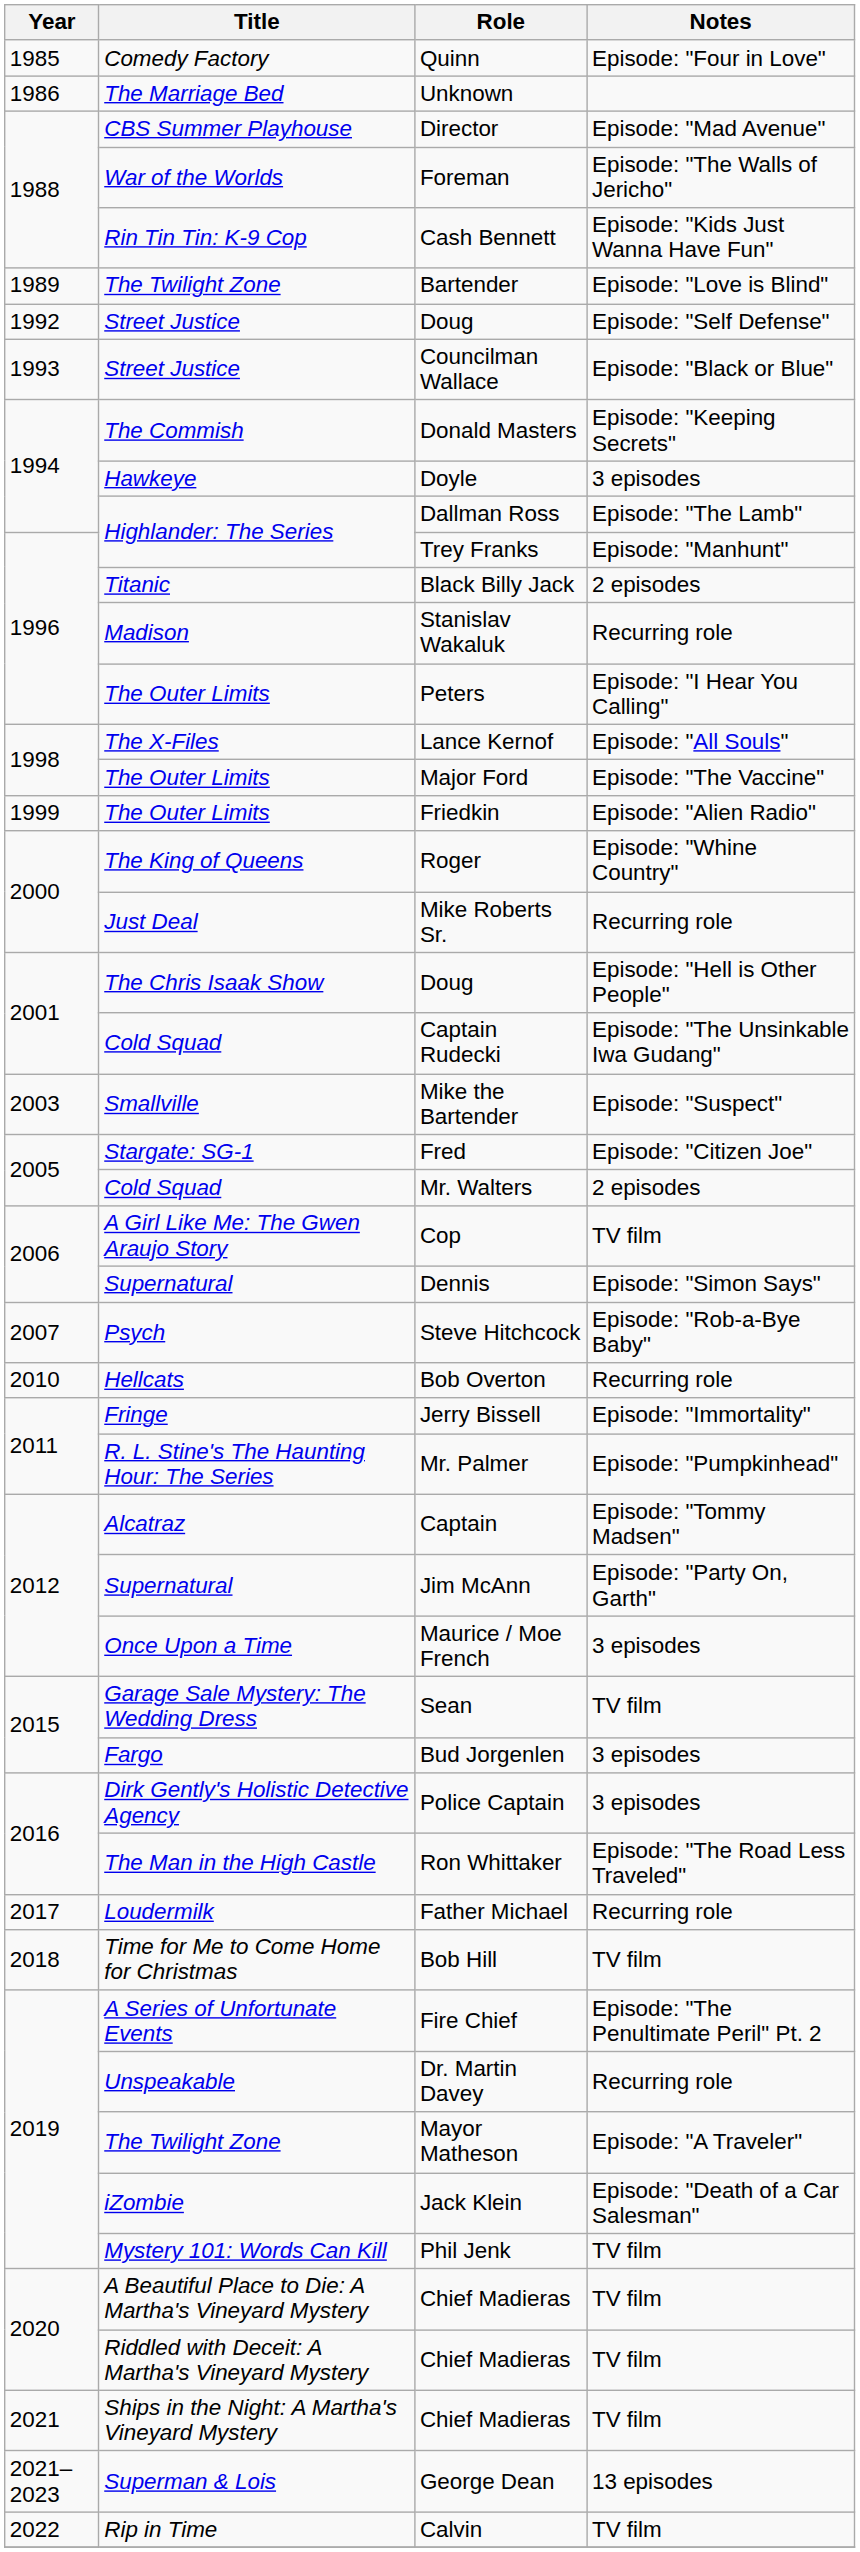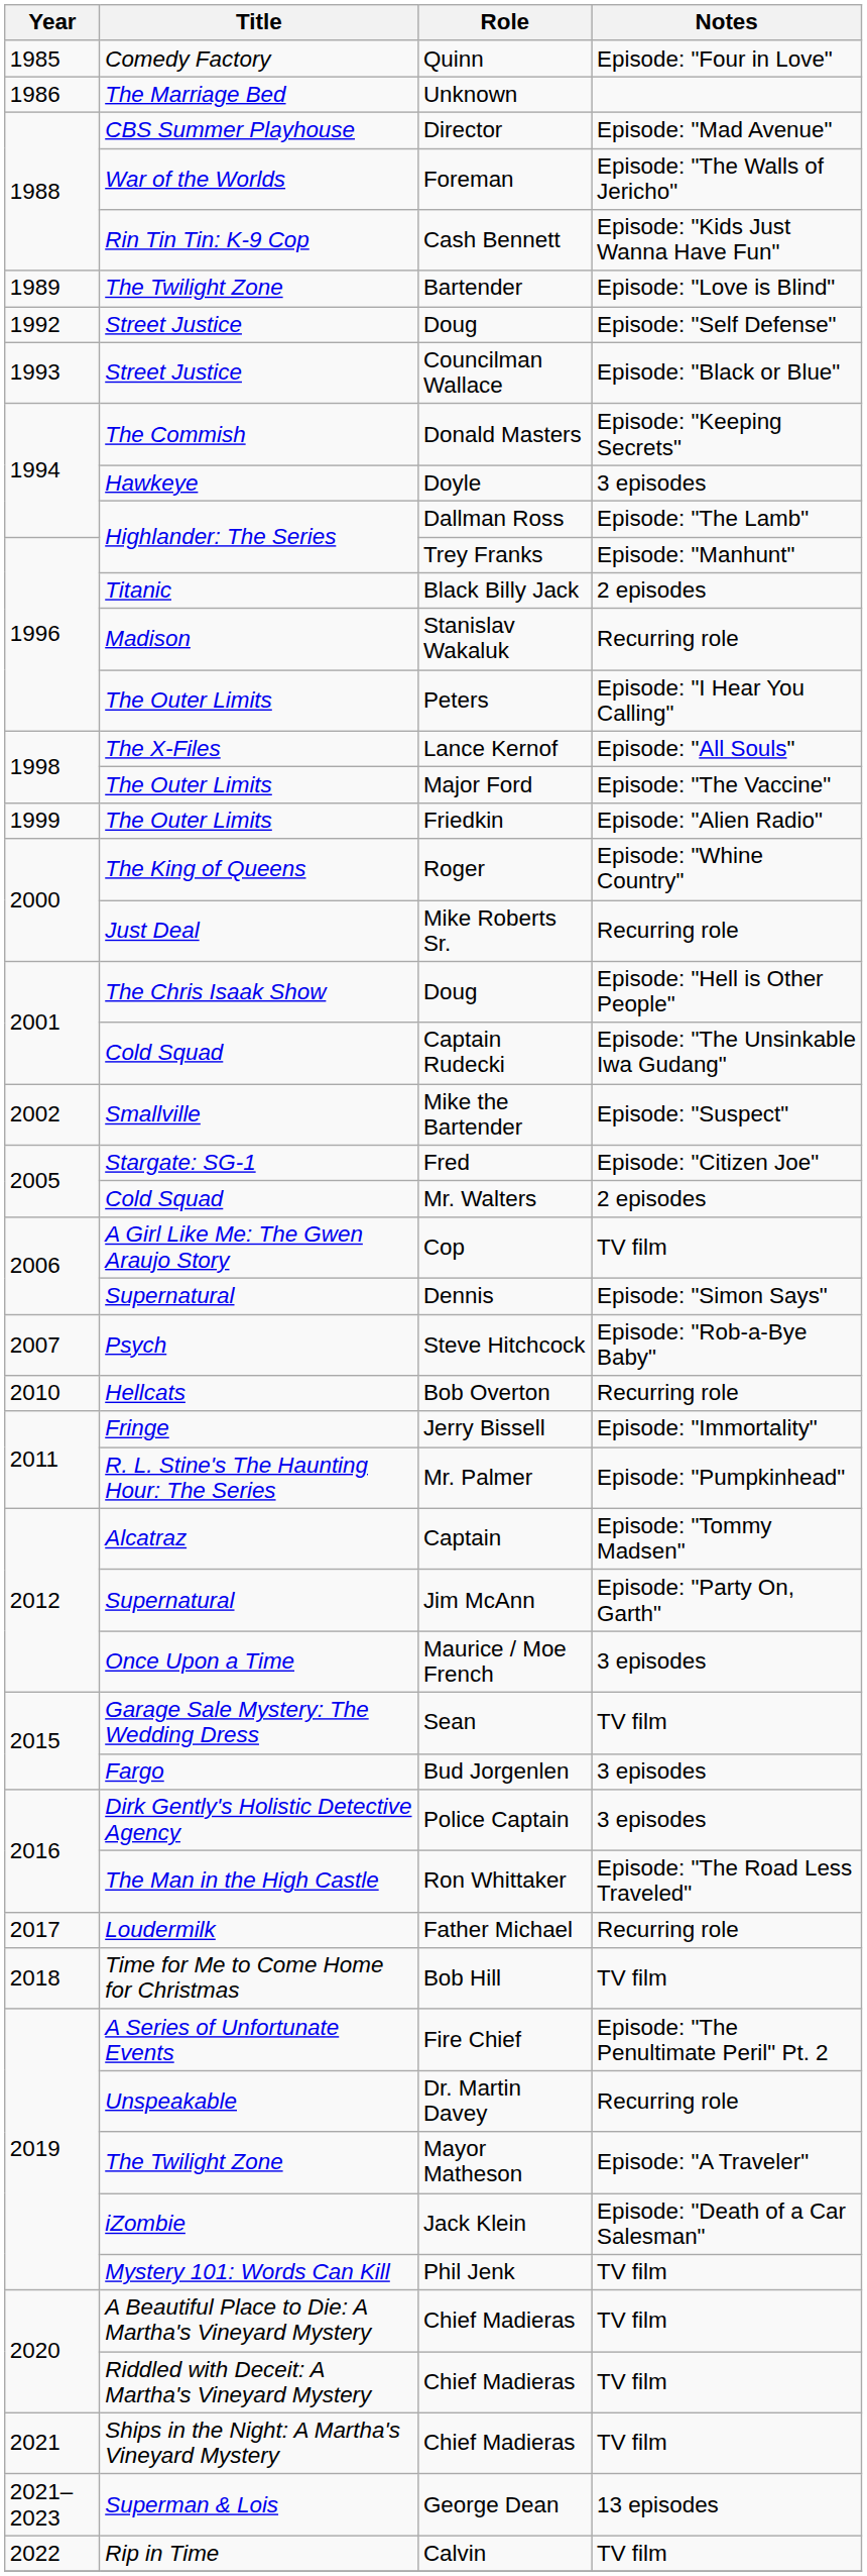Mike the Bartender | Year: 2003 -> 2002
